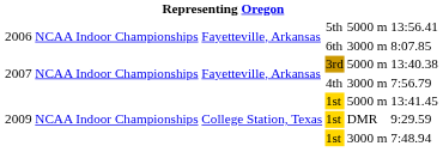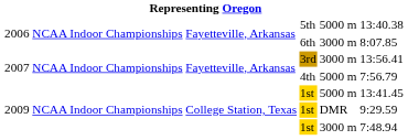5th | column 6: 13:56.41 -> 13:40.38
3rd | column 5: 5000 m -> 3000 m
3rd | column 6: 13:40.38 -> 13:56.41
4th | column 5: 3000 m -> 5000 m
